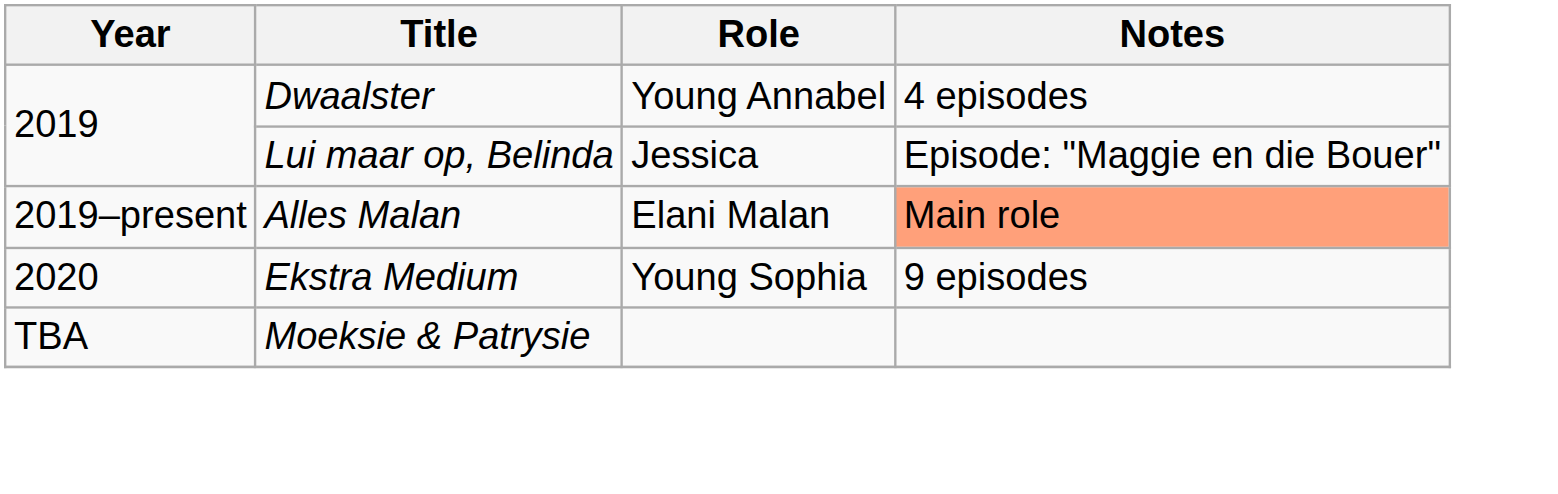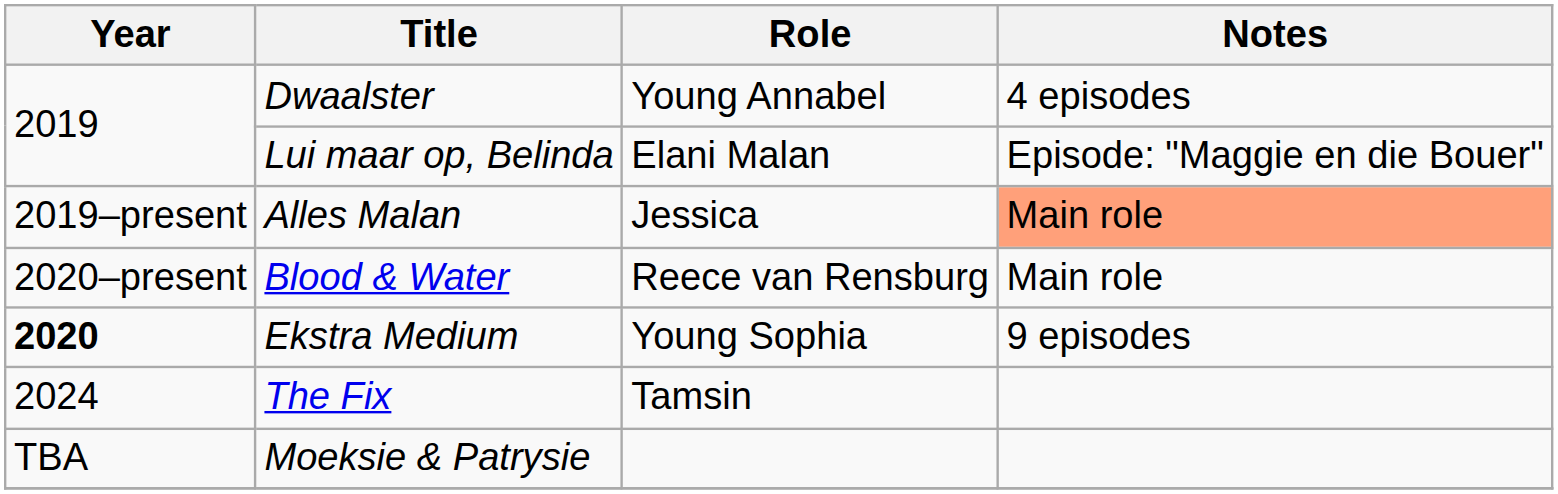Lui maar op, Belinda | Role: Jessica -> Elani Malan
Alles Malan | Role: Elani Malan -> Jessica
+ row: 2020–present | Blood & Water | Reece van Rensburg | Main role
Ekstra Medium | Year: normal -> bold
+ row: 2024 | The Fix | Tamsin
